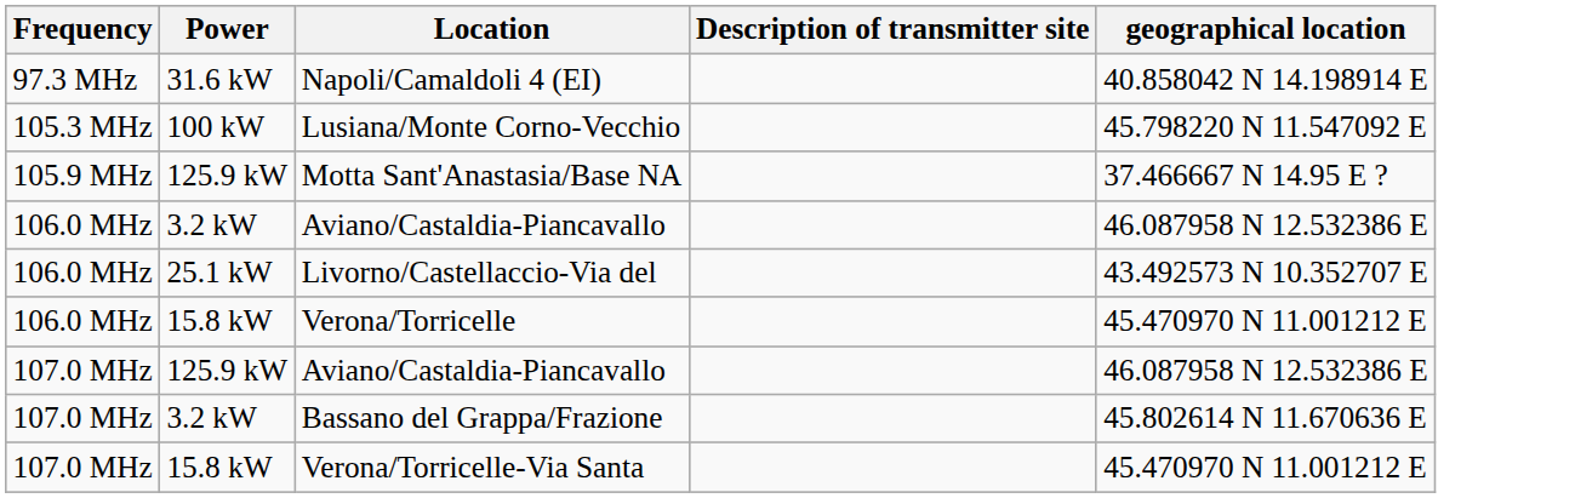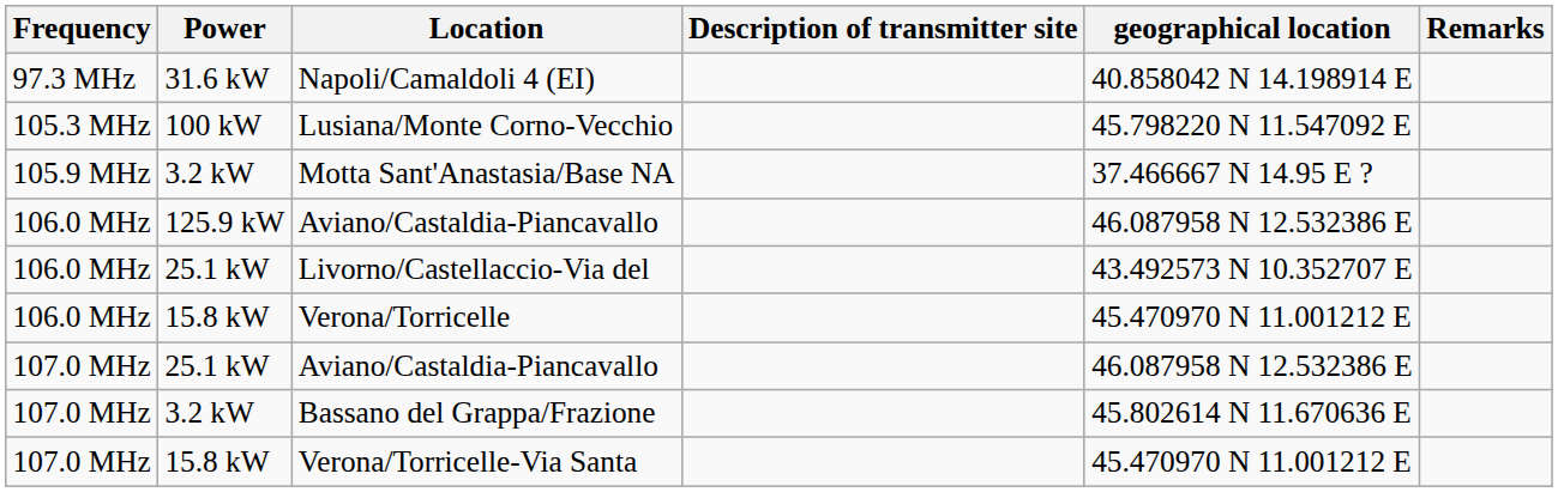+ column: Remarks
Motta Sant'Anastasia/Base NA | Power: 125.9 kW -> 3.2 kW
106.0 MHz / Aviano/Castaldia-Piancavallo | Power: 3.2 kW -> 125.9 kW
107.0 MHz / Aviano/Castaldia-Piancavallo | Power: 125.9 kW -> 25.1 kW
